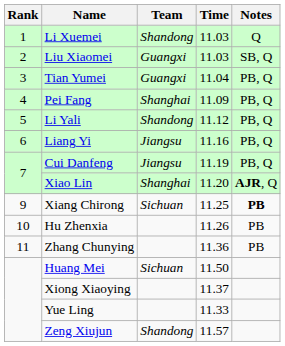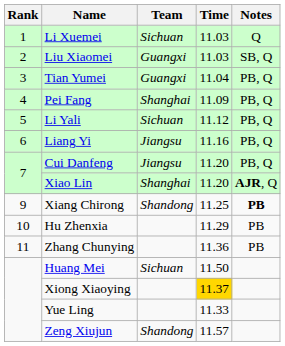Li Xuemei | Team: Shandong -> Sichuan
Li Yali | Team: Shandong -> Sichuan
Cui Danfeng | Time: 11.19 -> 11.20
Xiang Chirong | Team: Sichuan -> Shandong
Hu Zhenxia | Time: 11.26 -> 11.29
Xiong Xiaoying | Time: no background -> gold background
